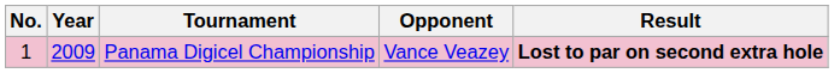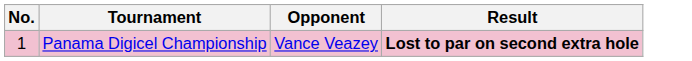- column: Year | 2009
